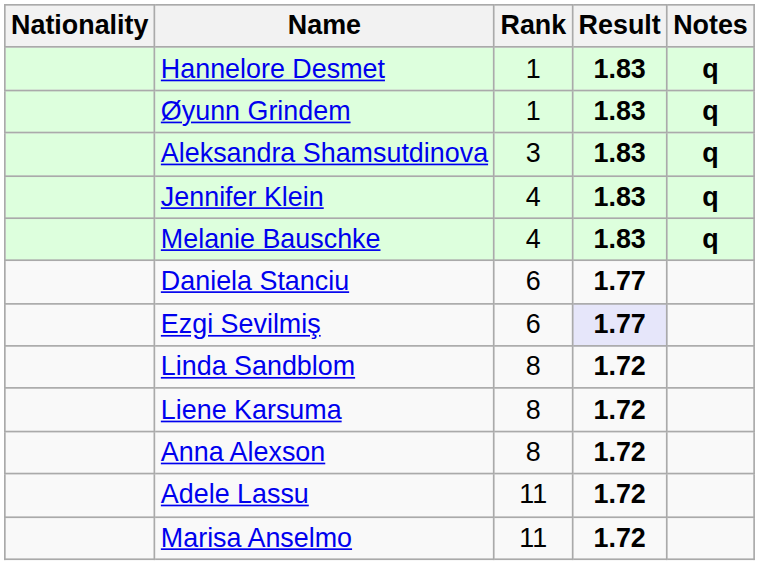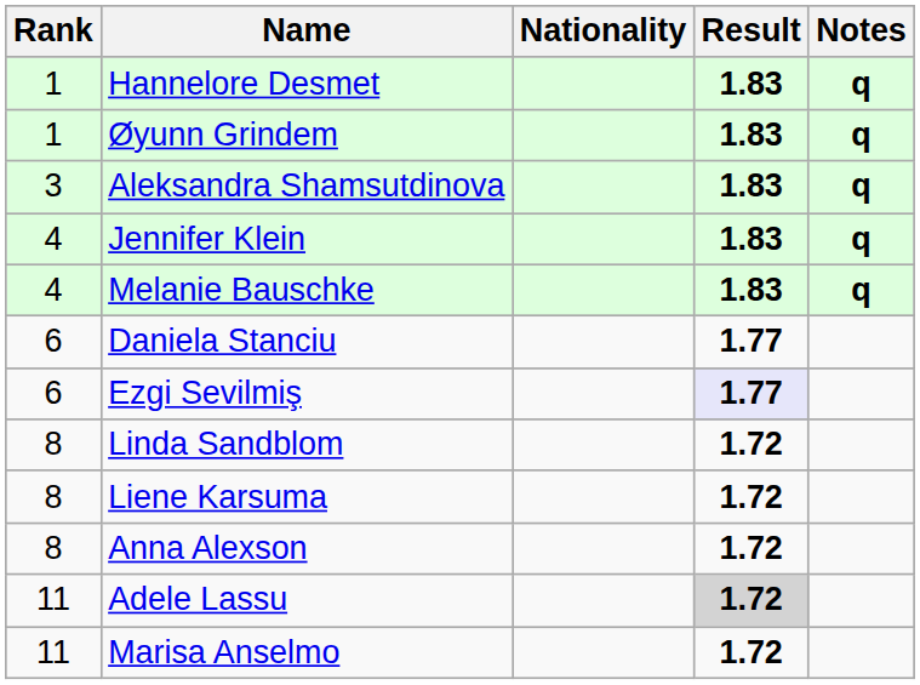columns swapped: Rank <-> Nationality
Adele Lassu | Result: no background -> lightgrey background
